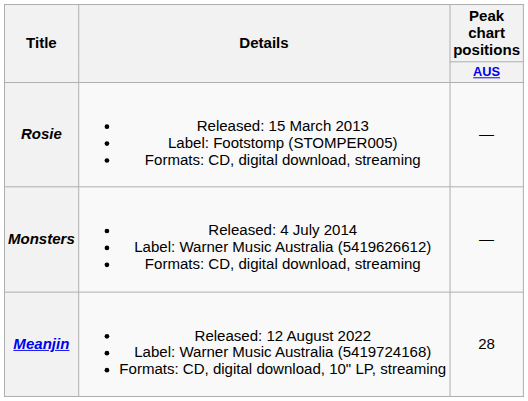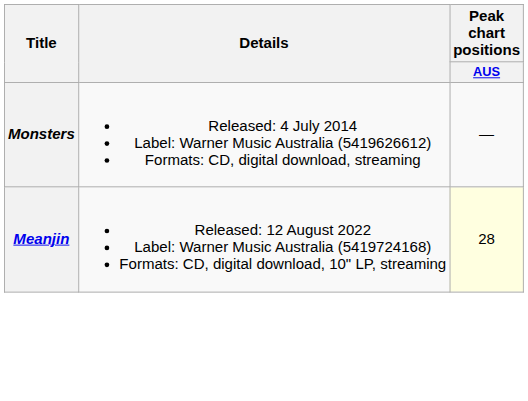- row: Rosie | Released: 15 March 2013 Label: Footstomp (STOMPER005) Formats: CD, digital download, streaming | —
Meanjin | Peak chart positions / AUS: no background -> lightyellow background
